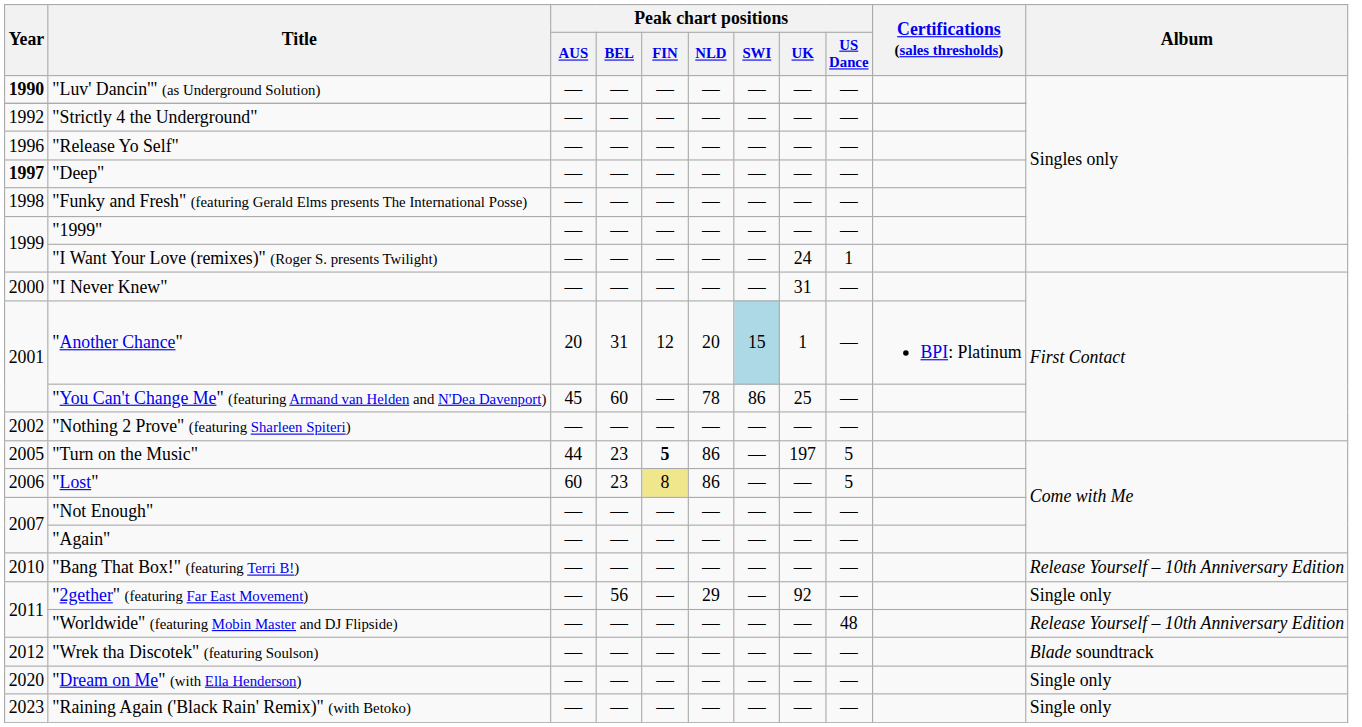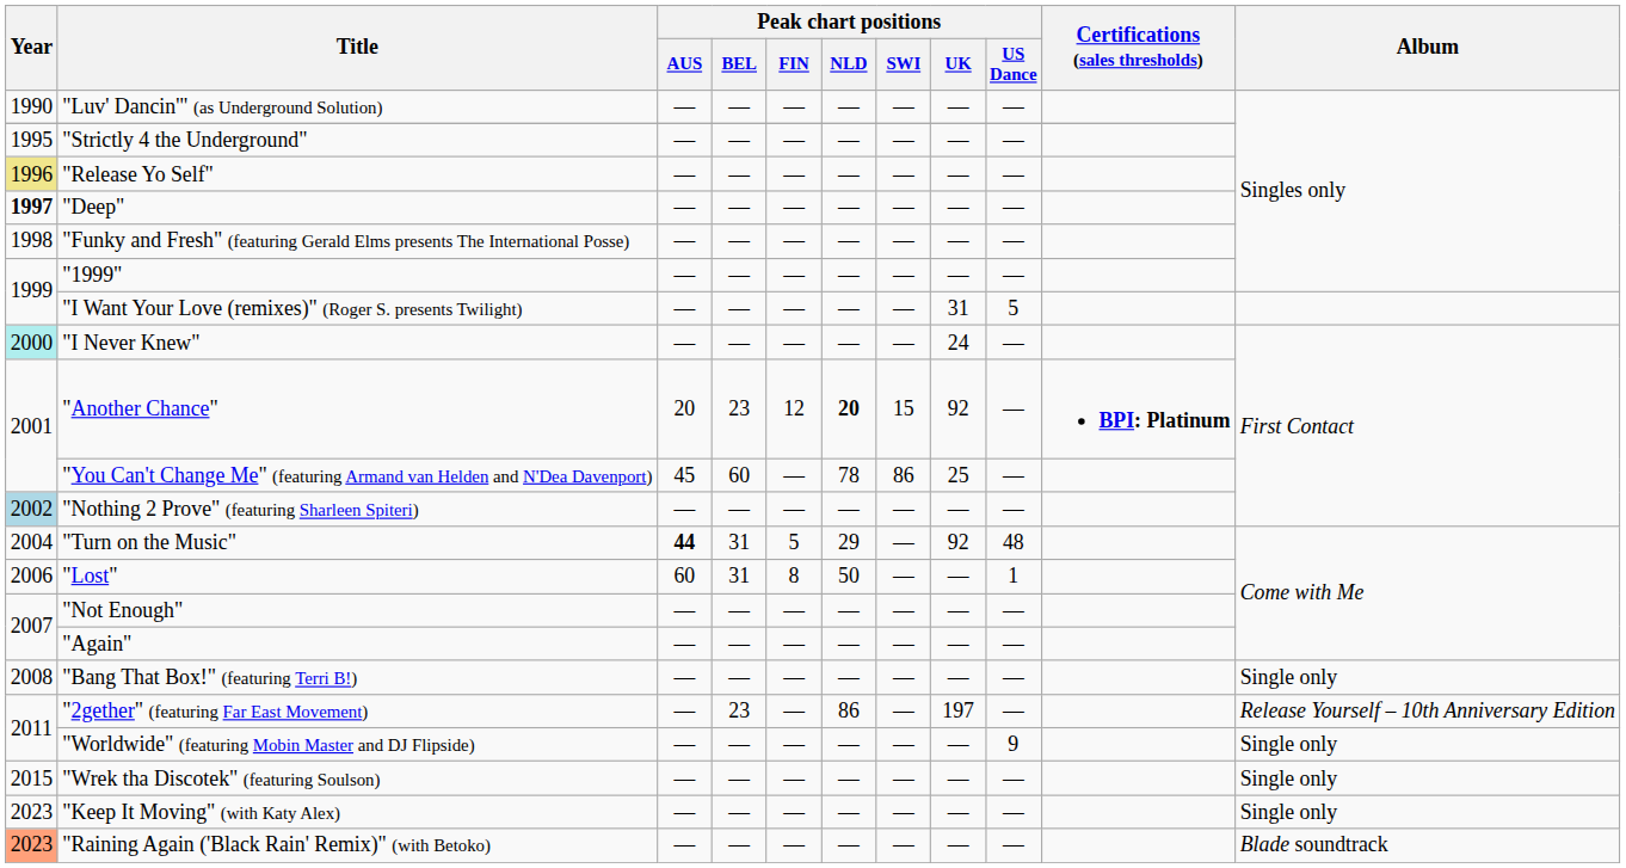"Luv' Dancin'" (as Underground Solution) | Year: bold -> normal
"Strictly 4 the Underground" | Year: 1992 -> 1995
"Release Yo Self" | Year: no background -> khaki background
"I Want Your Love (remixes)" (Roger S. presents Twilight) | Peak chart positions / UK: 24 -> 31
"I Want Your Love (remixes)" (Roger S. presents Twilight) | Peak chart positions / US Dance: 1 -> 5
"I Never Knew" | Year: no background -> paleturquoise background
"I Never Knew" | Peak chart positions / UK: 31 -> 24
"Another Chance" | Peak chart positions / BEL: 31 -> 23
"Another Chance" | Peak chart positions / NLD: normal -> bold
"Another Chance" | Peak chart positions / SWI: lightblue background -> no background
"Another Chance" | Peak chart positions / UK: 1 -> 92
"Another Chance" | Certifications (sales thresholds): normal -> bold
"Nothing 2 Prove" (featuring Sharleen Spiteri) | Year: no background -> lightblue background
"Turn on the Music" | Year: 2005 -> 2004
"Turn on the Music" | Peak chart positions / AUS: normal -> bold
"Turn on the Music" | Peak chart positions / BEL: 23 -> 31
"Turn on the Music" | Peak chart positions / FIN: bold -> normal
"Turn on the Music" | Peak chart positions / NLD: 86 -> 29
"Turn on the Music" | Peak chart positions / UK: 197 -> 92
"Turn on the Music" | Peak chart positions / US Dance: 5 -> 48
"Lost" | Peak chart positions / BEL: 23 -> 31
"Lost" | Peak chart positions / FIN: khaki background -> no background
"Lost" | Peak chart positions / NLD: 86 -> 50
"Lost" | Peak chart positions / US Dance: 5 -> 1
"Bang That Box!" (featuring Terri B!) | Year: 2010 -> 2008
"Bang That Box!" (featuring Terri B!) | Album: Release Yourself – 10th Anniversary Edition -> Single only
"2gether" (featuring Far East Movement) | Peak chart positions / BEL: 56 -> 23
"2gether" (featuring Far East Movement) | Peak chart positions / NLD: 29 -> 86
"2gether" (featuring Far East Movement) | Peak chart positions / UK: 92 -> 197
"2gether" (featuring Far East Movement) | Album: Single only -> Release Yourself – 10th Anniversary Edition
"Worldwide" (featuring Mobin Master and DJ Flipside) | Peak chart positions / US Dance: 48 -> 9
"Worldwide" (featuring Mobin Master and DJ Flipside) | Album: Release Yourself – 10th Anniversary Edition -> Single only
"Wrek tha Discotek" (featuring Soulson) | Year: 2012 -> 2015
"Wrek tha Discotek" (featuring Soulson) | Album: Blade soundtrack -> Single only
- row: 2020 | "Dream on Me" (with Ella Henderson) | — | — | — | — | — | — | — | Single only
+ row: 2023 | "Keep It Moving" (with Katy Alex) | — | — | — | — | — | — | — | Single only
"Raining Again ('Black Rain' Remix)" (with Betoko) | Year: no background -> lightsalmon background
"Raining Again ('Black Rain' Remix)" (with Betoko) | Album: Single only -> Blade soundtrack
